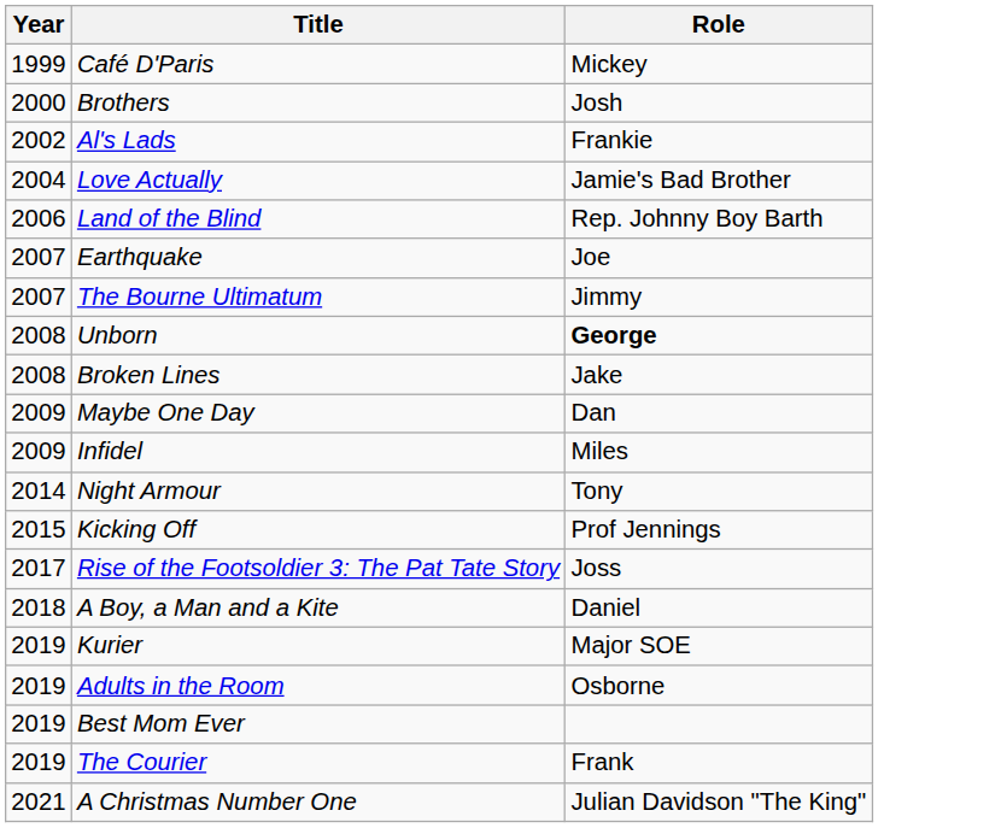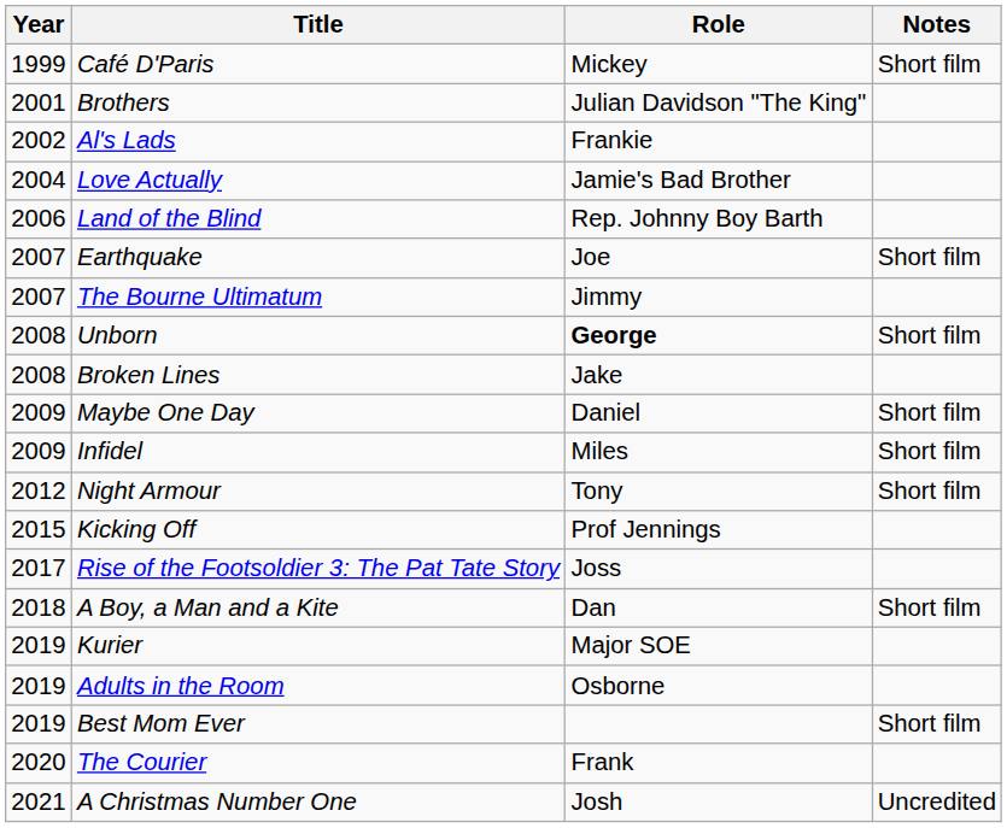+ column: Notes | Short film | Short film | Short film | Short film | Short film | Short film | Short film | Short film | Uncredited
Brothers | Year: 2000 -> 2001
Brothers | Role: Josh -> Julian Davidson "The King"
Maybe One Day | Role: Dan -> Daniel
Night Armour | Year: 2014 -> 2012
A Boy, a Man and a Kite | Role: Daniel -> Dan
The Courier | Year: 2019 -> 2020
A Christmas Number One | Role: Julian Davidson "The King" -> Josh
